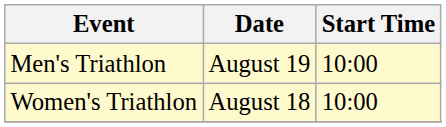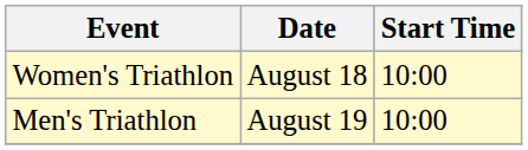rows swapped: Women's Triathlon <-> Men's Triathlon
